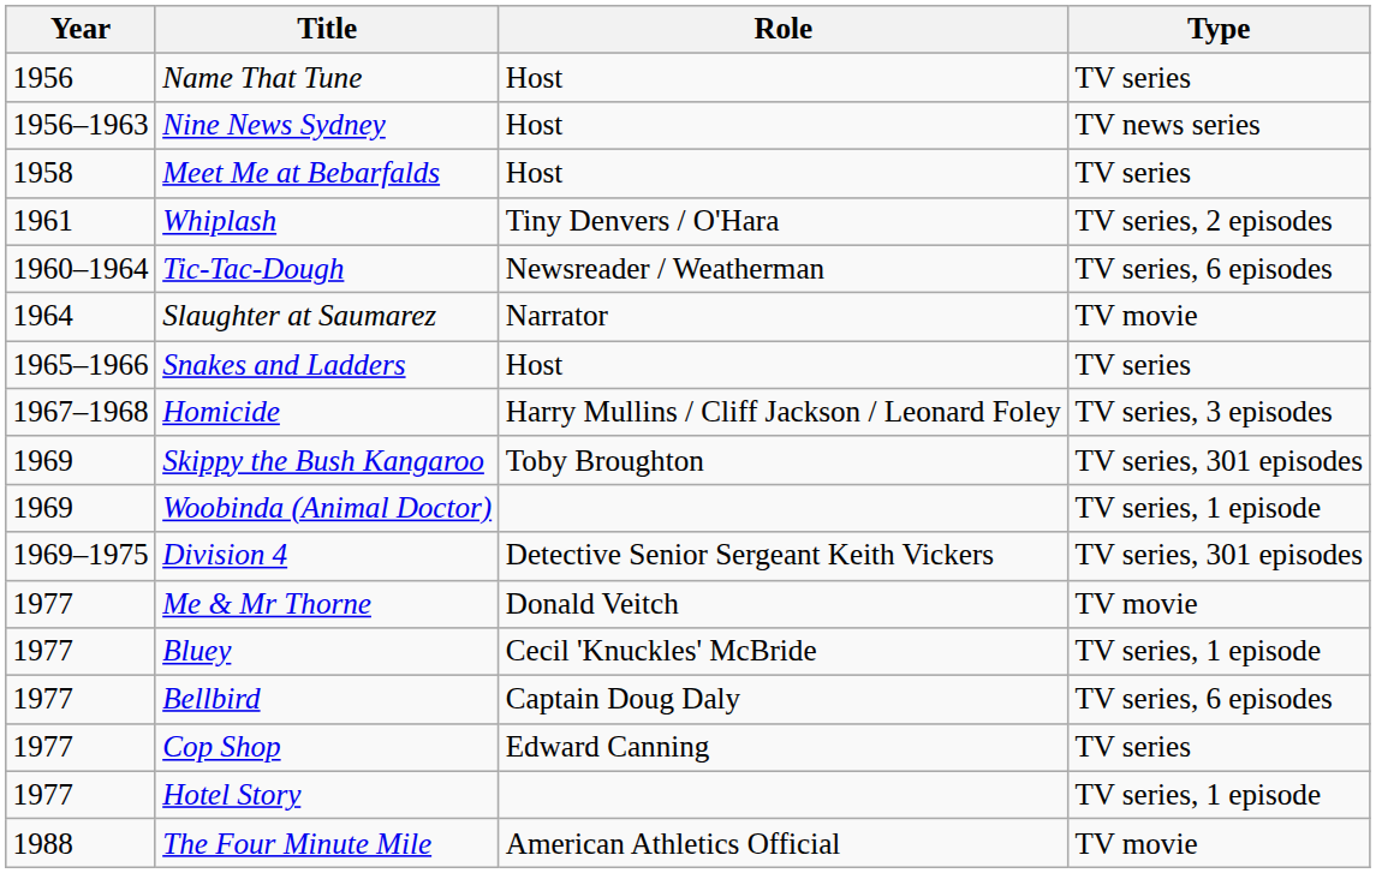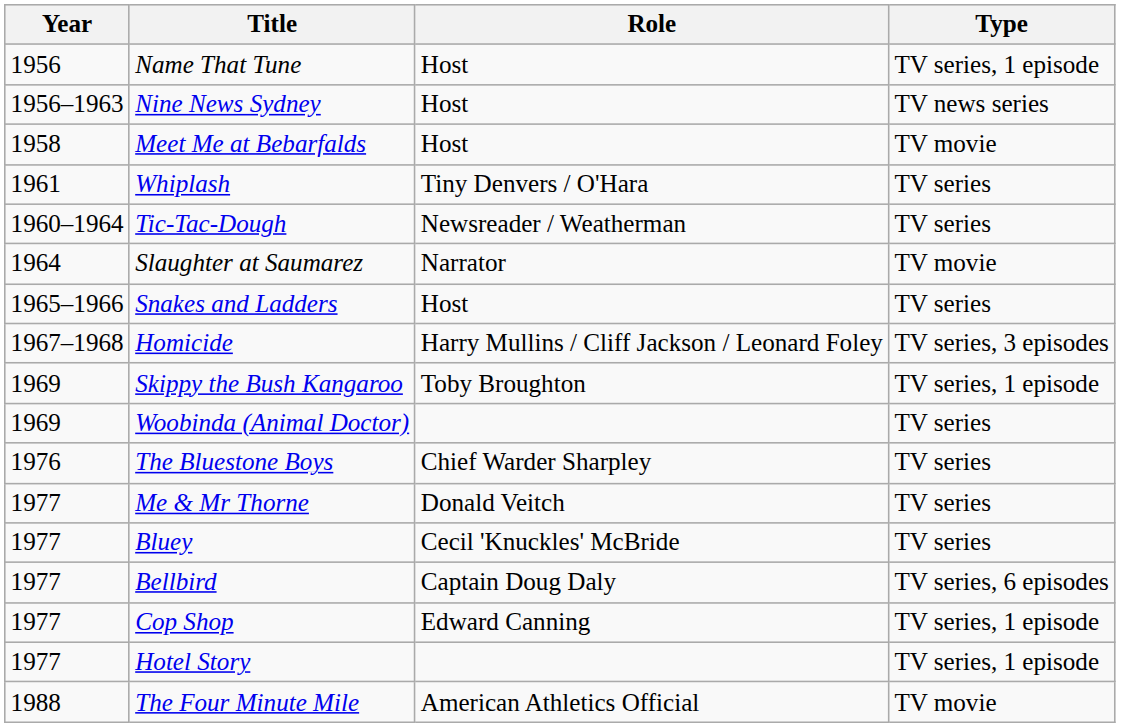Name That Tune | Type: TV series -> TV series, 1 episode
Meet Me at Bebarfalds | Type: TV series -> TV movie
Whiplash | Type: TV series, 2 episodes -> TV series
Tic-Tac-Dough | Type: TV series, 6 episodes -> TV series
Skippy the Bush Kangaroo | Type: TV series, 301 episodes -> TV series, 1 episode
Woobinda (Animal Doctor) | Type: TV series, 1 episode -> TV series
- row: 1969–1975 | Division 4 | Detective Senior Sergeant Keith Vickers | TV series, 301 episodes
+ row: 1976 | The Bluestone Boys | Chief Warder Sharpley | TV series
Me & Mr Thorne | Type: TV movie -> TV series
Bluey | Type: TV series, 1 episode -> TV series
Cop Shop | Type: TV series -> TV series, 1 episode
